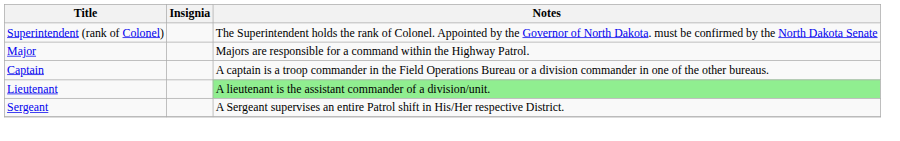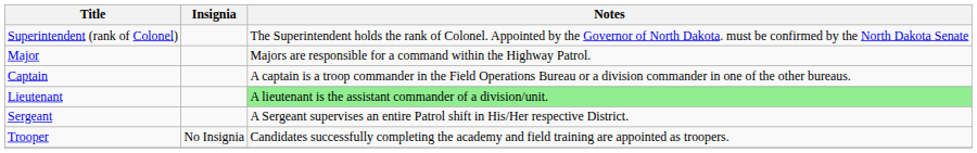+ row: Trooper | No Insignia | Candidates successfully completing the academy and field training are appointed as troopers.
